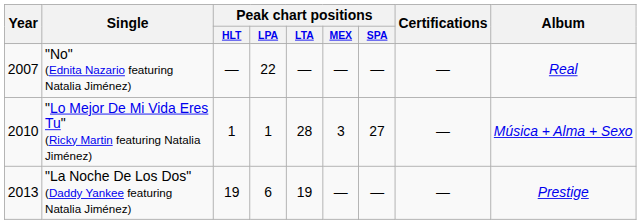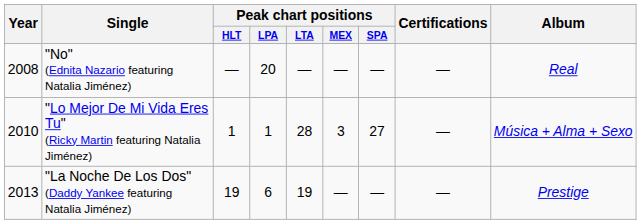"No" (Ednita Nazario featuring Natalia Jiménez) | Year: 2007 -> 2008
"No" (Ednita Nazario featuring Natalia Jiménez) | Peak chart positions / LPA: 22 -> 20
